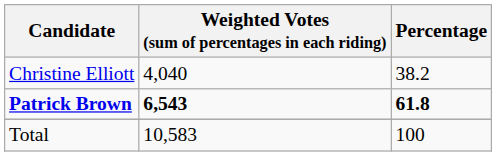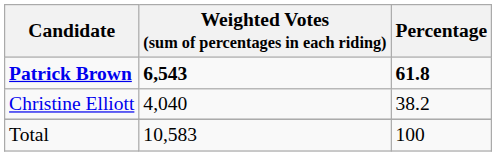rows swapped: Patrick Brown <-> Christine Elliott
